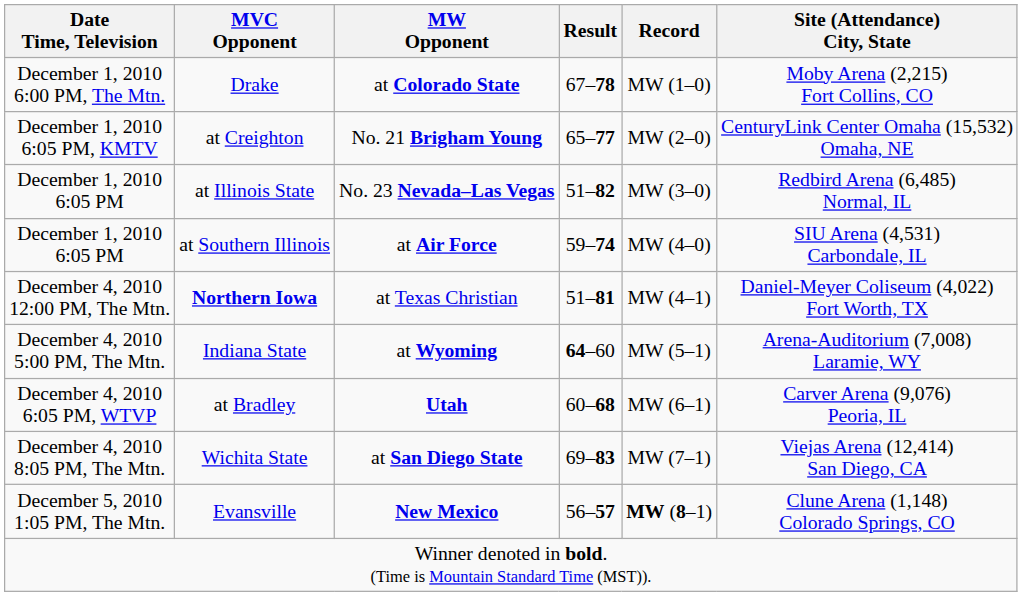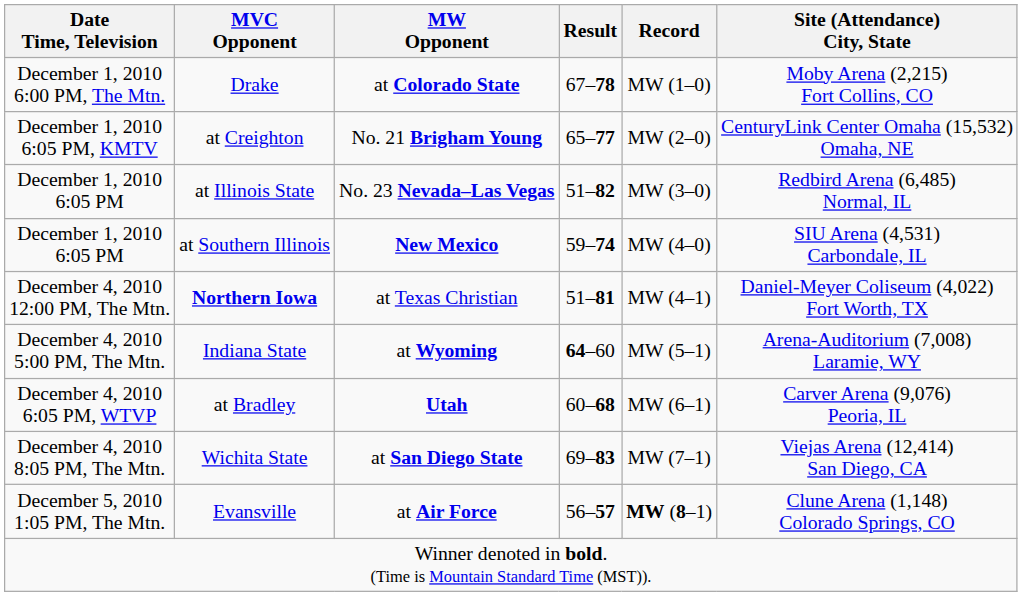at Southern Illinois | MW Opponent: at Air Force -> New Mexico
Evansville | MW Opponent: New Mexico -> at Air Force
